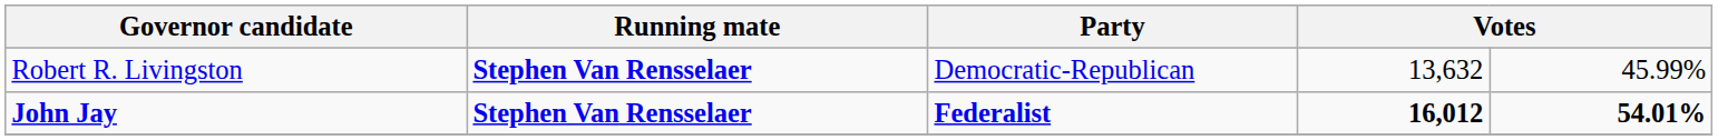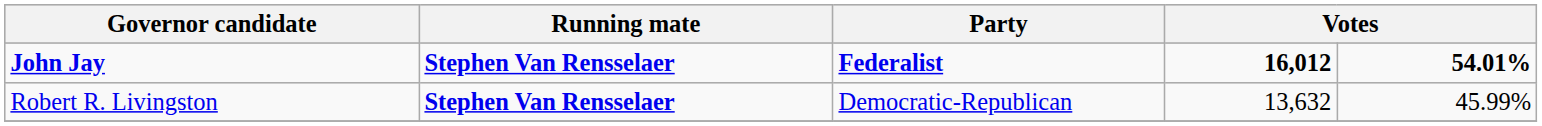rows swapped: John Jay <-> Robert R. Livingston
